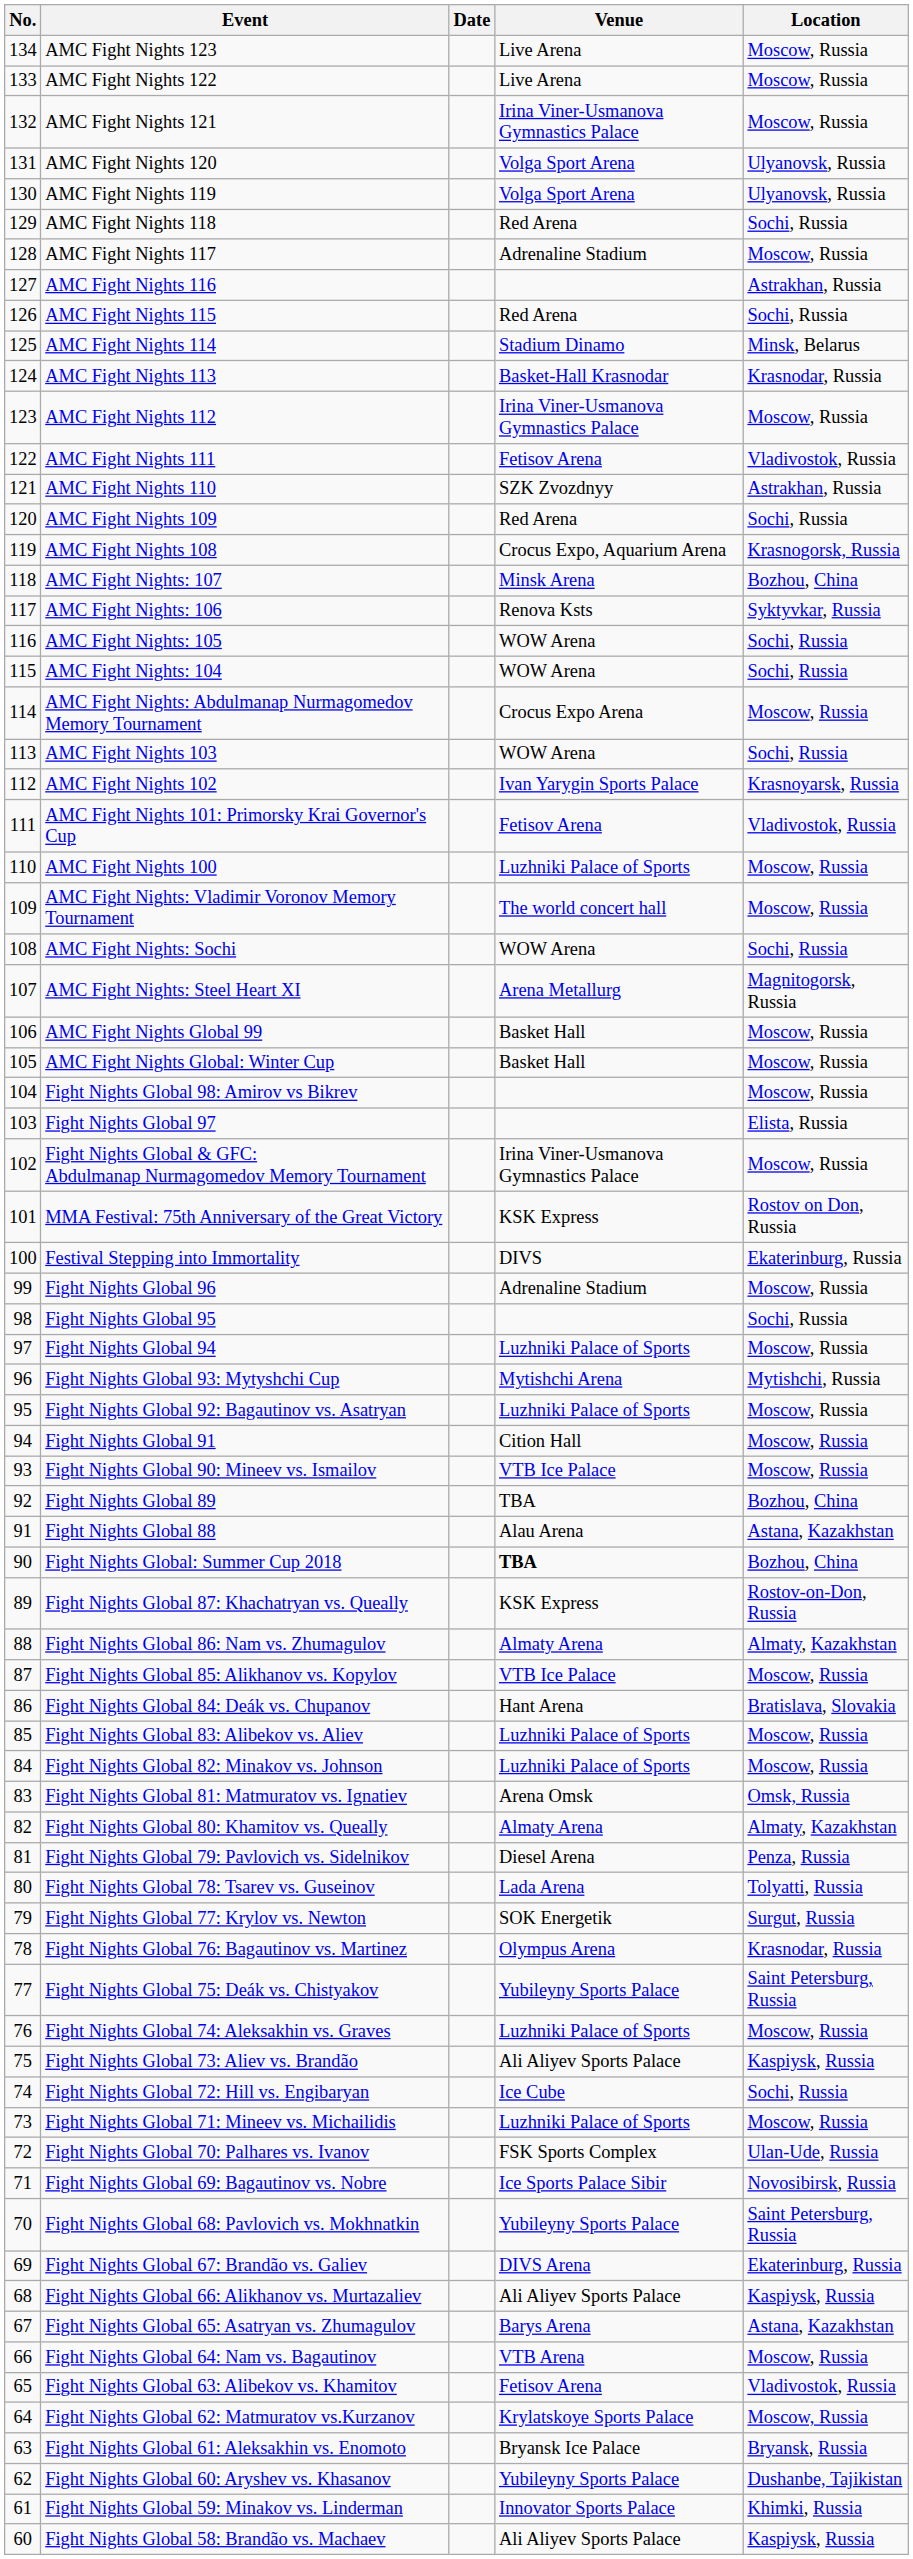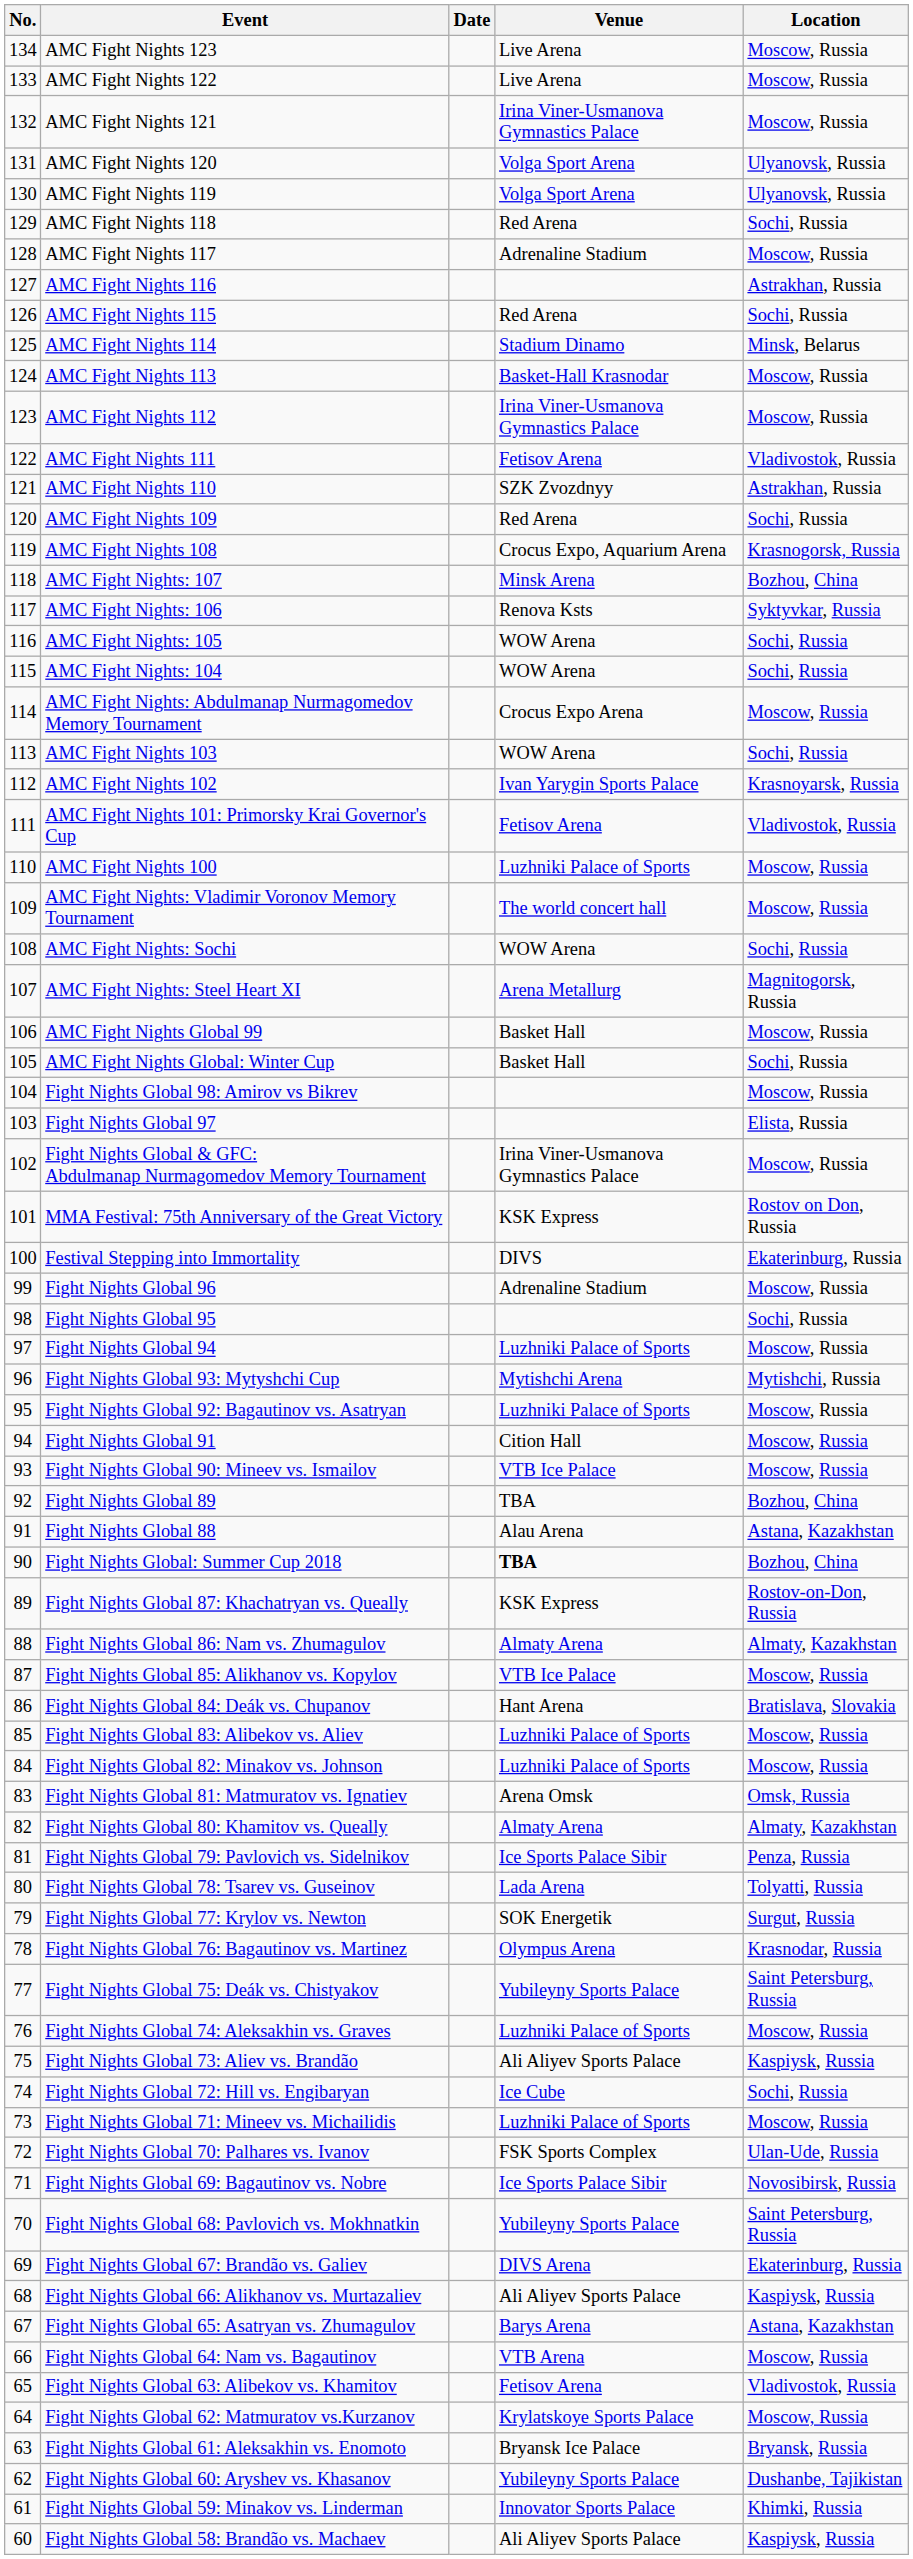AMC Fight Nights 113 | Location: Krasnodar, Russia -> Moscow, Russia
AMC Fight Nights Global: Winter Cup | Location: Moscow, Russia -> Sochi, Russia
Fight Nights Global 79: Pavlovich vs. Sidelnikov | Venue: Diesel Arena -> Ice Sports Palace Sibir
